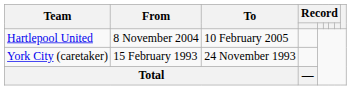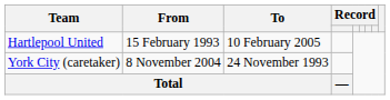Hartlepool United | From: 8 November 2004 -> 15 February 1993
York City (caretaker) | From: 15 February 1993 -> 8 November 2004
